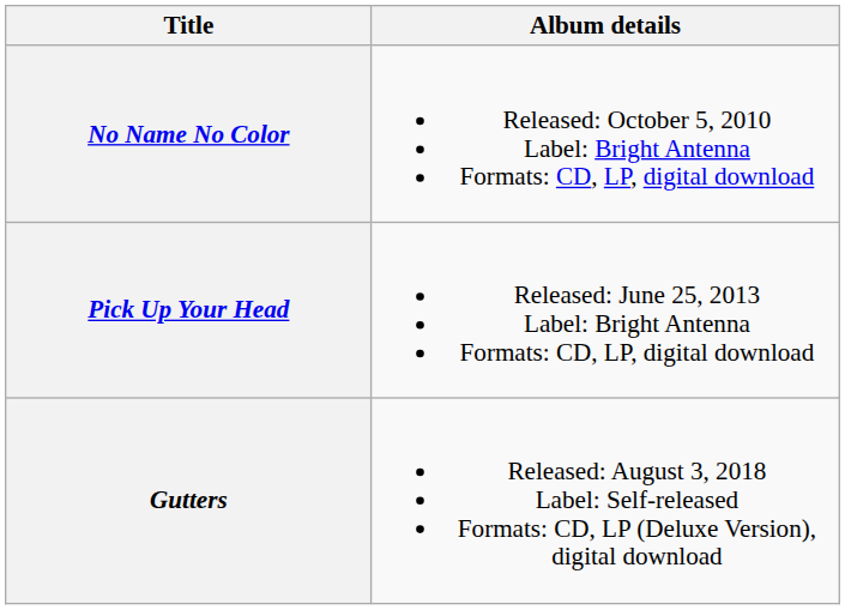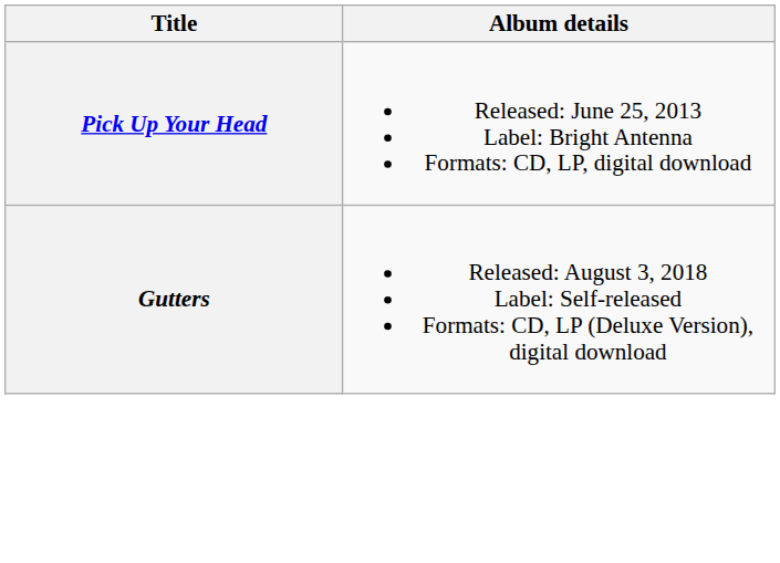- row: No Name No Color | Released: October 5, 2010 Label: Bright Antenna Formats: CD, LP, digital download
